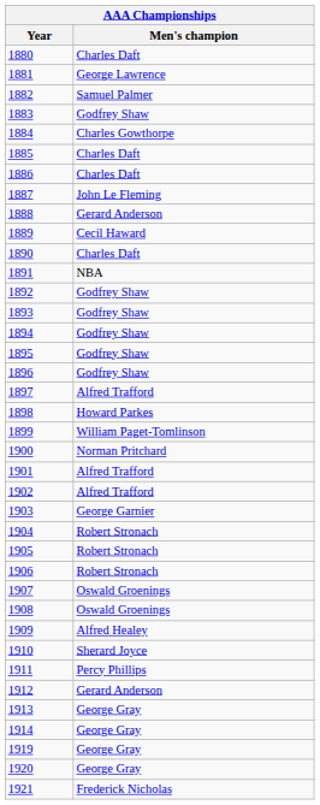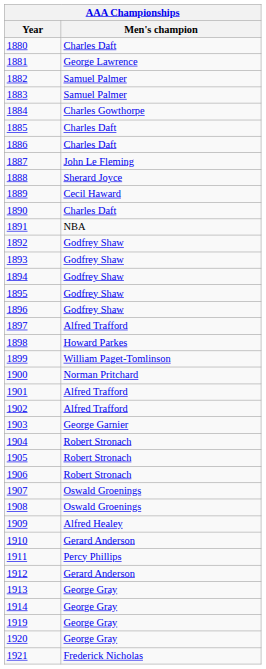1883 | Men's champion: Godfrey Shaw -> Samuel Palmer
1888 | Men's champion: Gerard Anderson -> Sherard Joyce
1910 | Men's champion: Sherard Joyce -> Gerard Anderson
